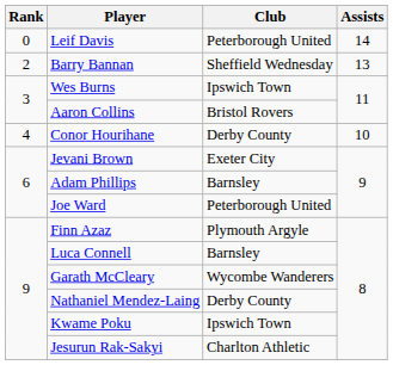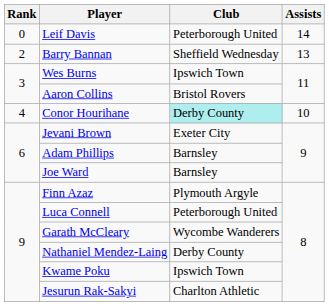Conor Hourihane | Club: no background -> paleturquoise background
Joe Ward | Club: Peterborough United -> Barnsley
Luca Connell | Club: Barnsley -> Peterborough United
